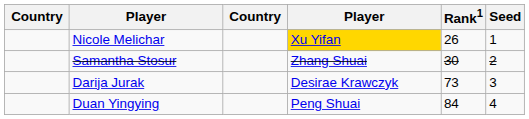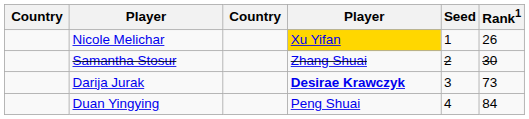columns swapped: Rank1 <-> Seed
Darija Jurak | column 4: normal -> bold
